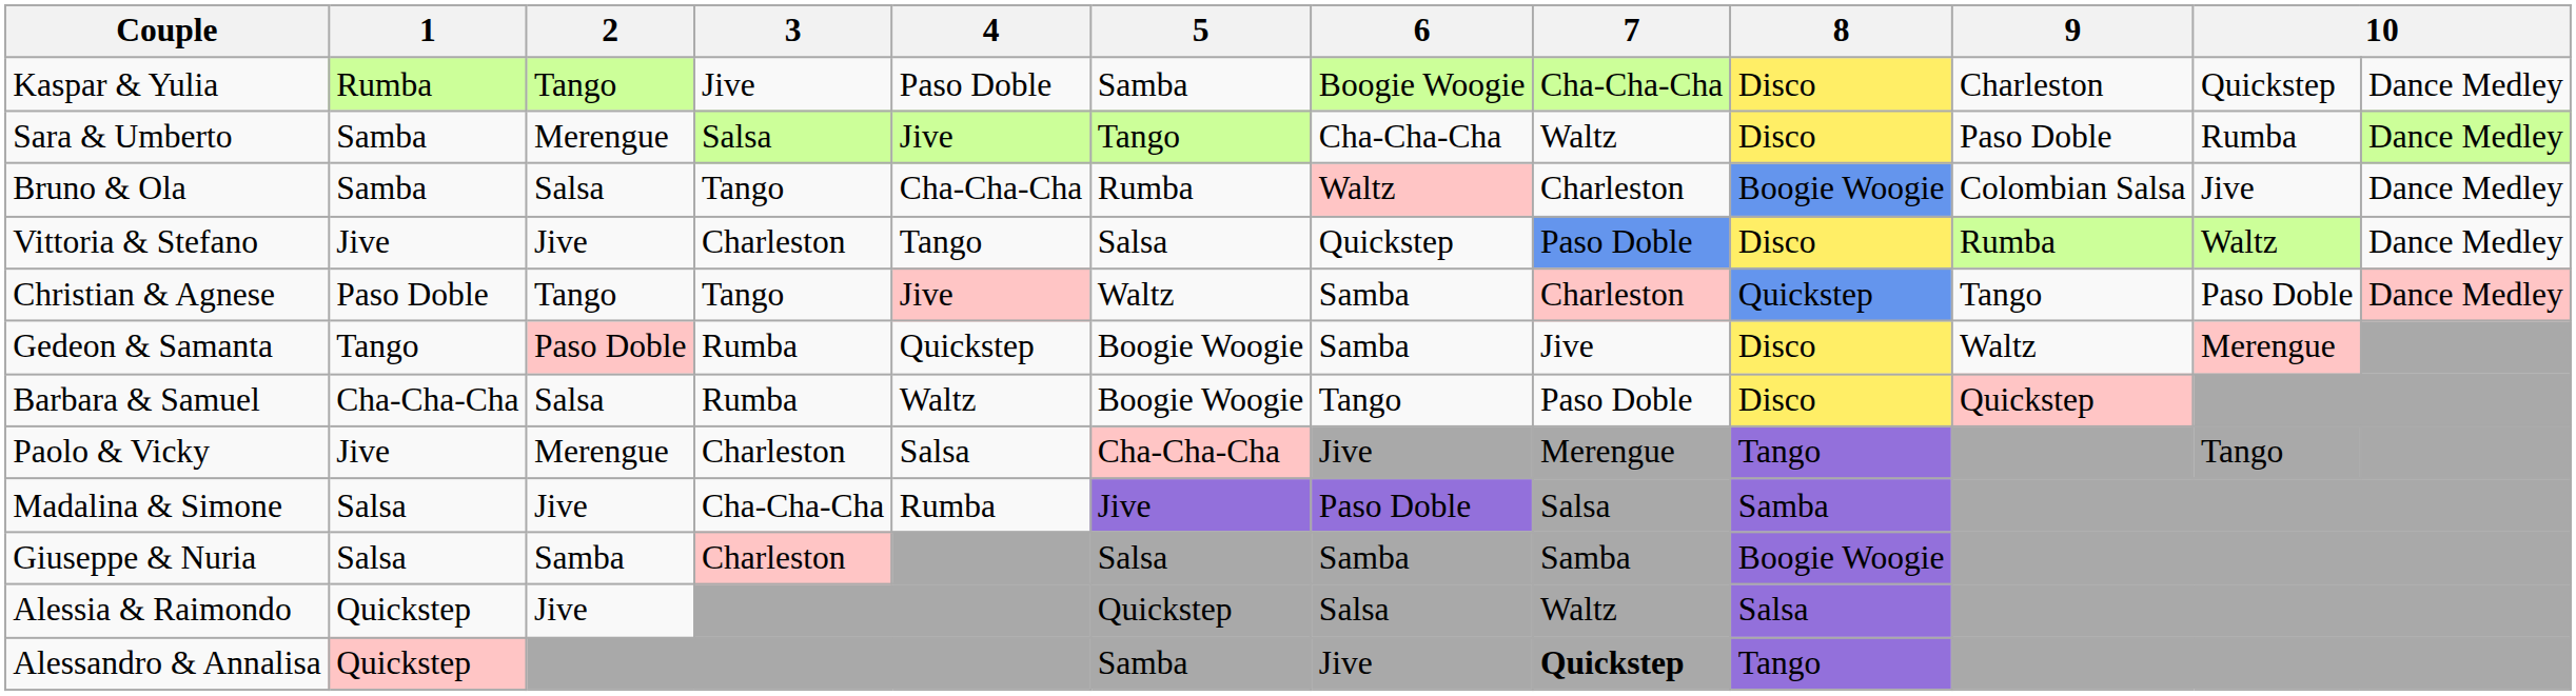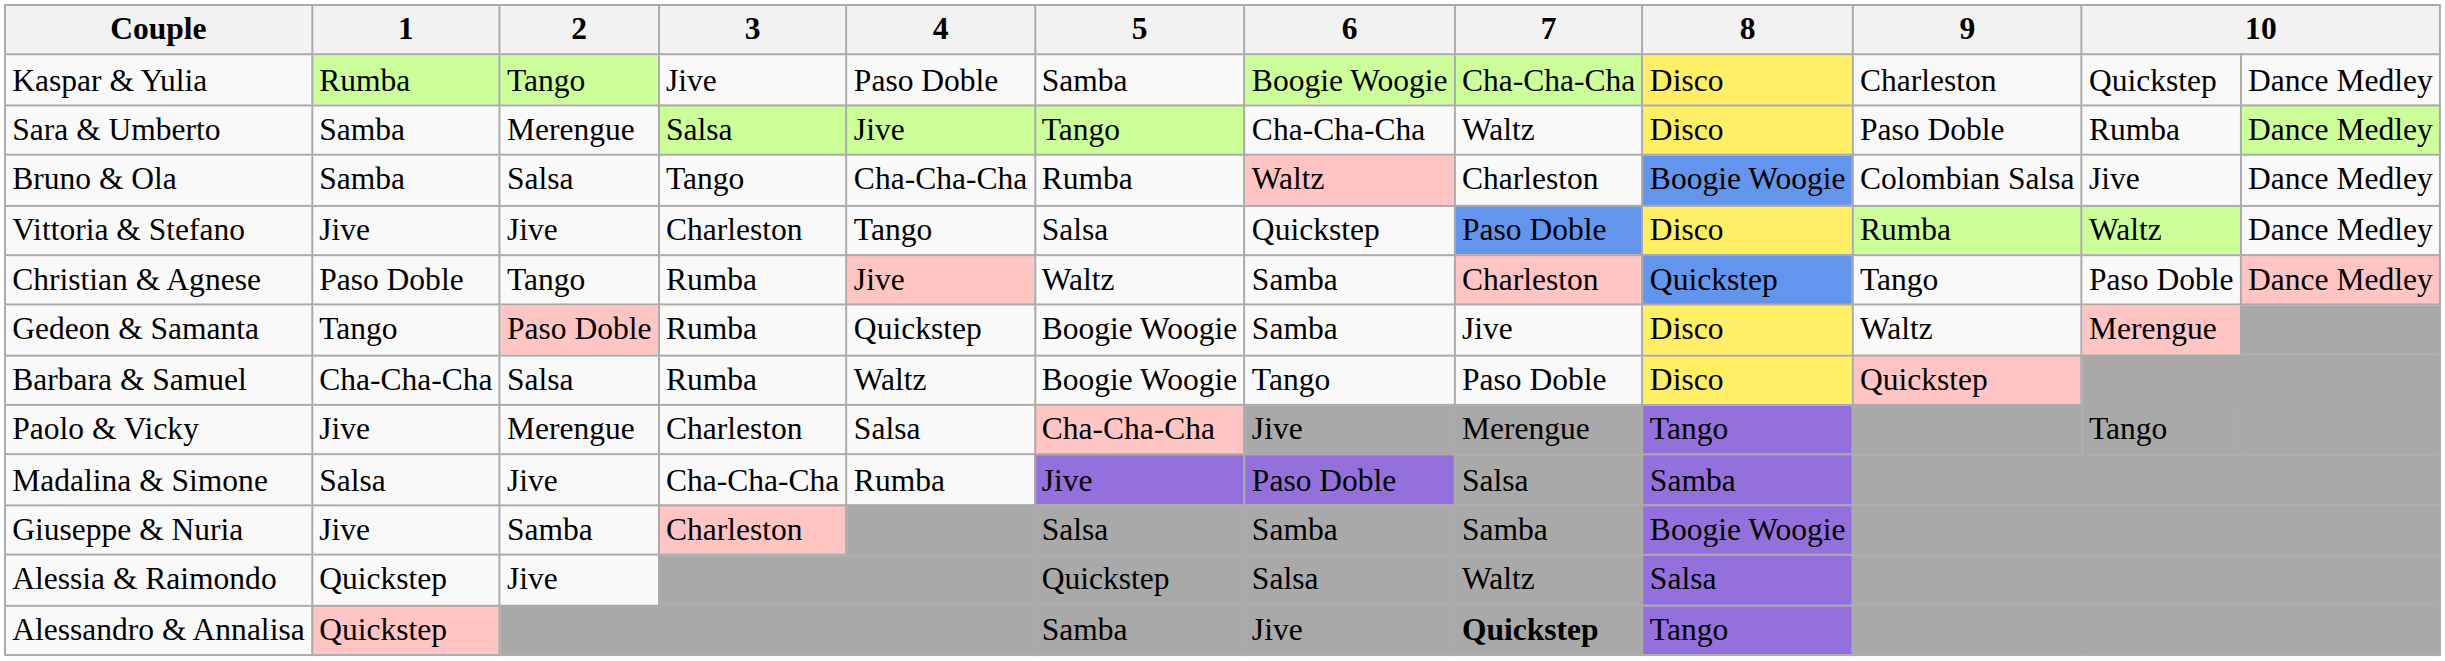Christian & Agnese | 3: Tango -> Rumba
Giuseppe & Nuria | 1: Salsa -> Jive
